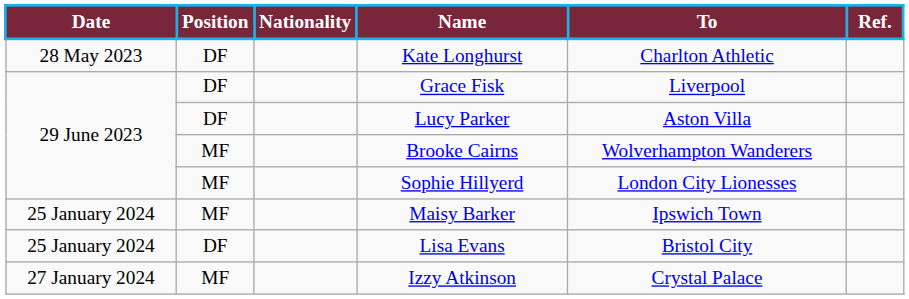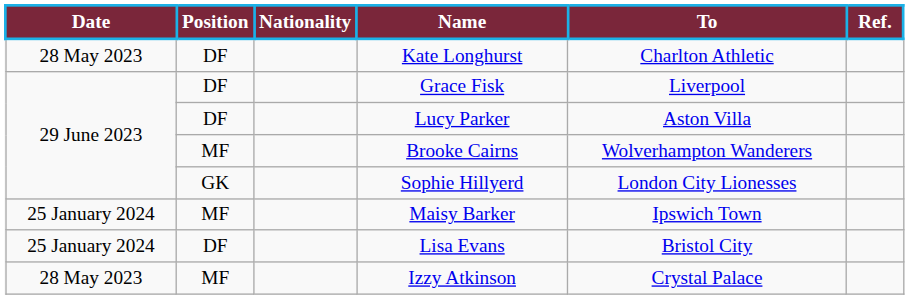Sophie Hillyerd | Position: MF -> GK
Izzy Atkinson | Date: 27 January 2024 -> 28 May 2023
